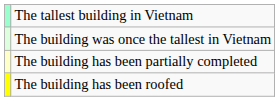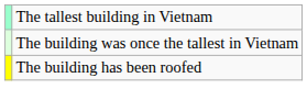- row: The building has been partially completed
